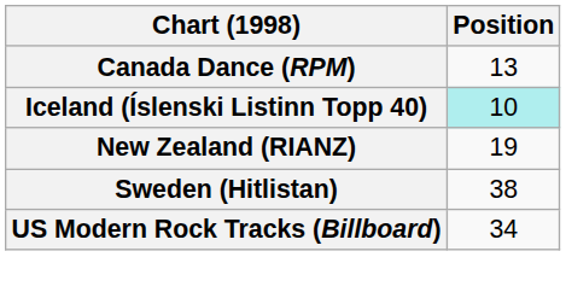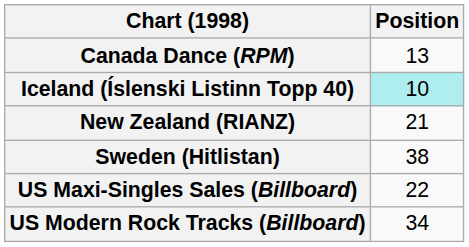New Zealand (RIANZ) | Position: 19 -> 21
+ row: US Maxi-Singles Sales (Billboard) | 22
